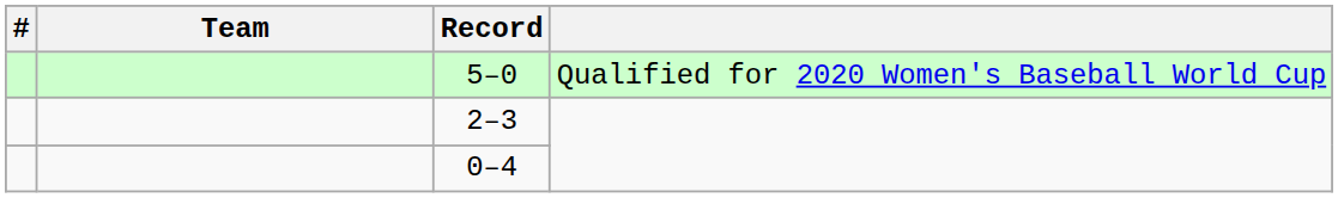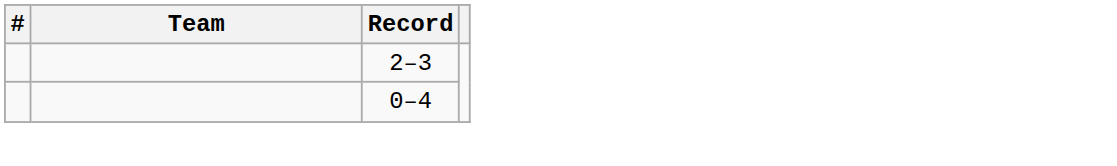- row: 5–0 | Qualified for 2020 Women's Baseball World Cup
